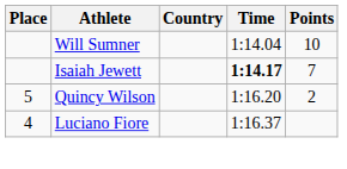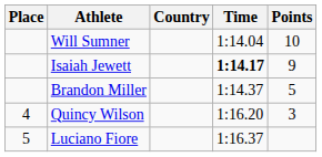Isaiah Jewett | Points: 7 -> 9
+ row: Brandon Miller | 1:14.37 | 5
Quincy Wilson | Place: 5 -> 4
Quincy Wilson | Points: 2 -> 3
Luciano Fiore | Place: 4 -> 5
